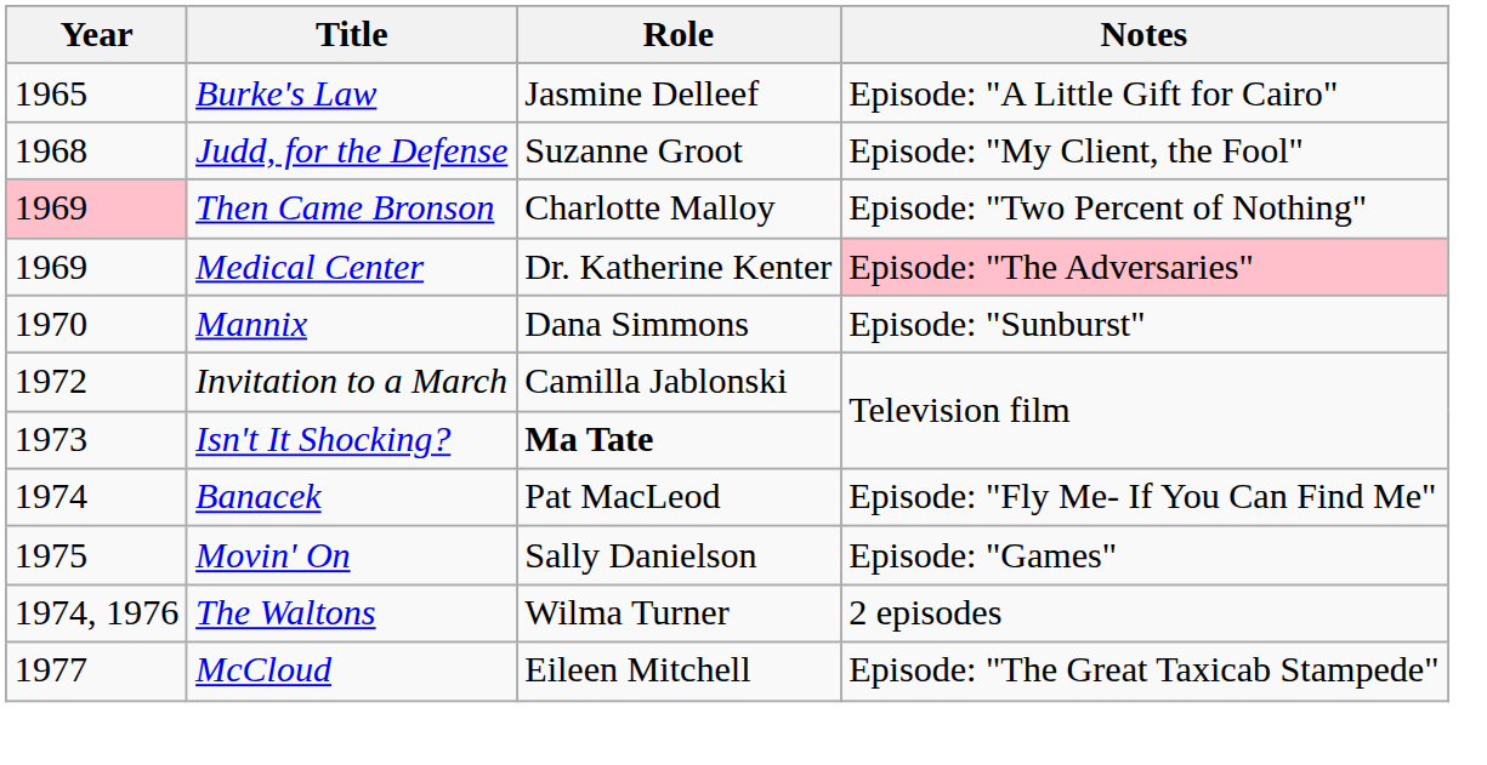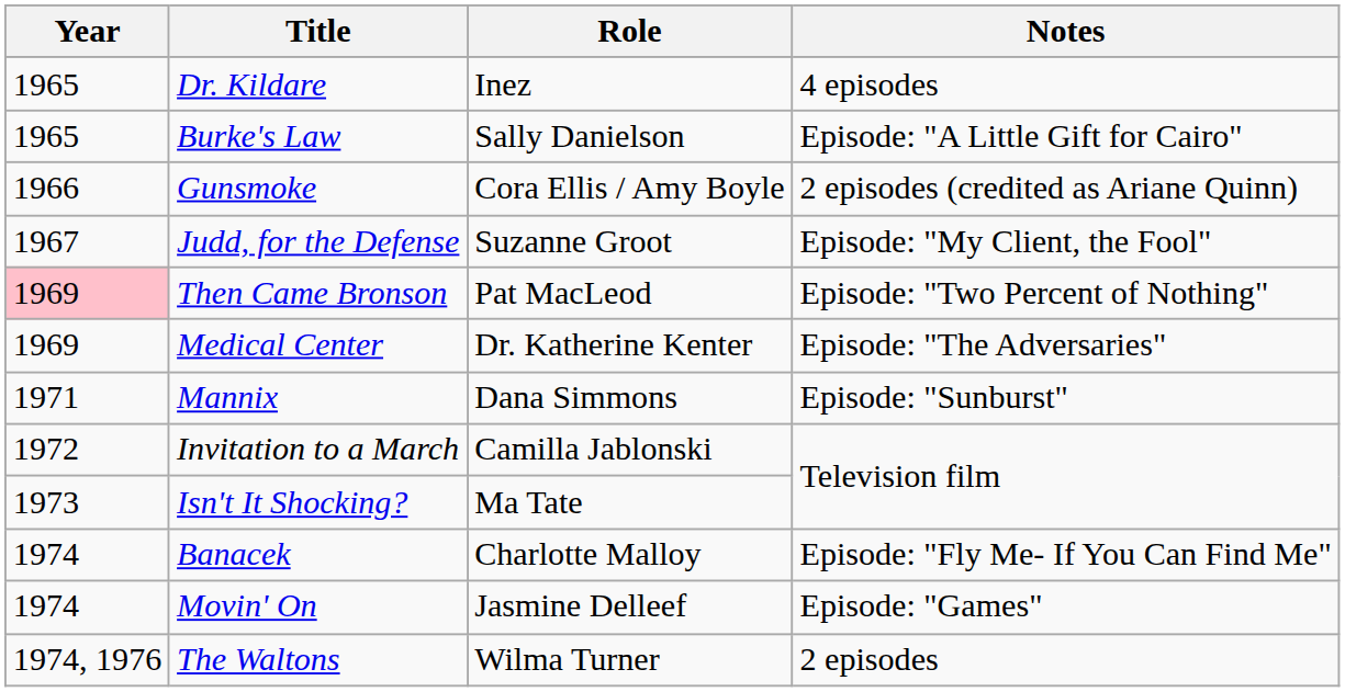+ row: 1965 | Dr. Kildare | Inez | 4 episodes
Burke's Law | Role: Jasmine Delleef -> Sally Danielson
+ row: 1966 | Gunsmoke | Cora Ellis / Amy Boyle | 2 episodes (credited as Ariane Quinn)
Judd, for the Defense | Year: 1968 -> 1967
Then Came Bronson | Role: Charlotte Malloy -> Pat MacLeod
Medical Center | Notes: pink background -> no background
Mannix | Year: 1970 -> 1971
Isn't It Shocking? | Role: bold -> normal
Banacek | Role: Pat MacLeod -> Charlotte Malloy
Movin' On | Year: 1975 -> 1974
Movin' On | Role: Sally Danielson -> Jasmine Delleef
- row: 1977 | McCloud | Eileen Mitchell | Episode: "The Great Taxicab Stampede"
